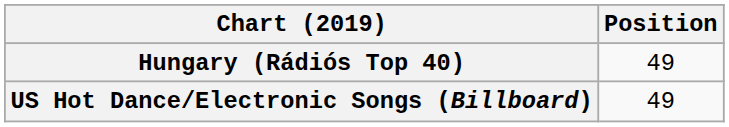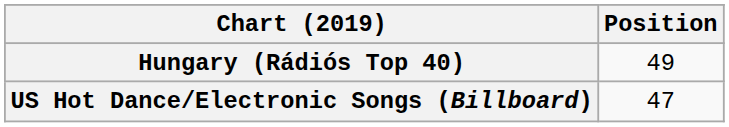US Hot Dance/Electronic Songs (Billboard) | Position: 49 -> 47
